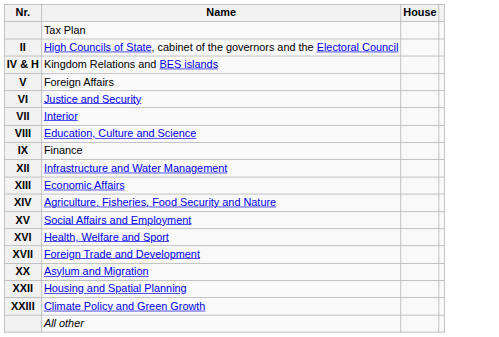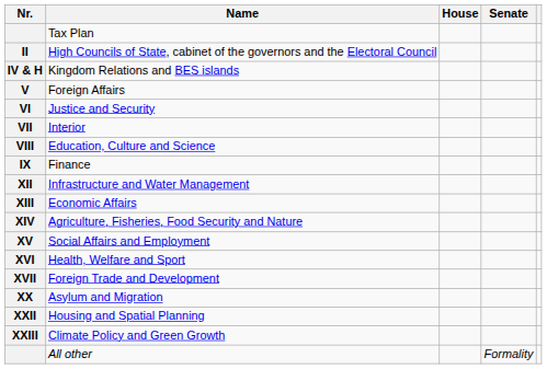+ column: Senate | Formality
